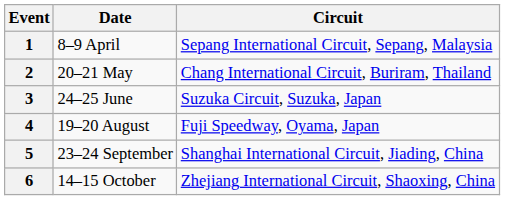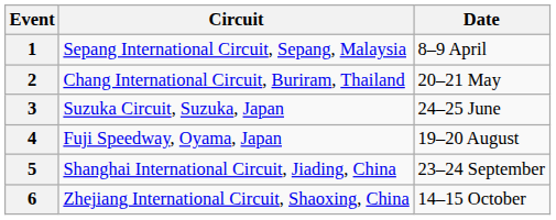columns swapped: Circuit <-> Date
